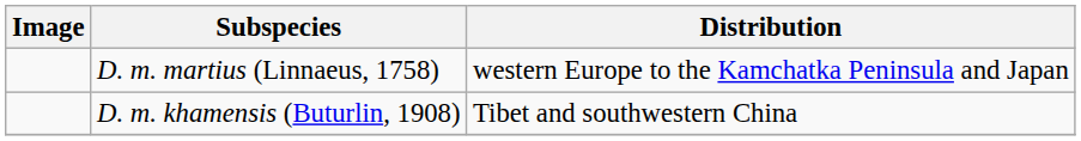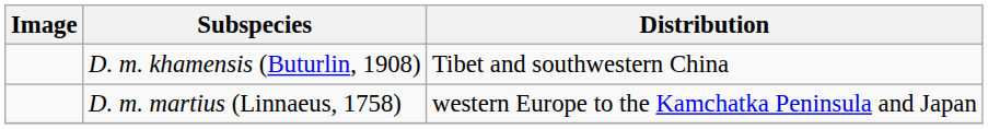rows swapped: D. m. martius (Linnaeus, 1758) <-> D. m. khamensis (Buturlin, 1908)
